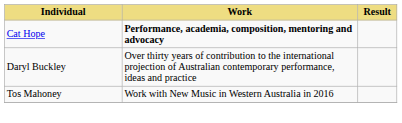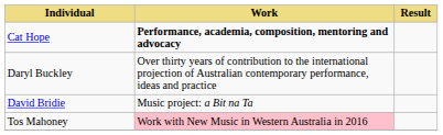+ row: David Bridie | Music project: a Bit na Ta
Tos Mahoney | Work: no background -> pink background
